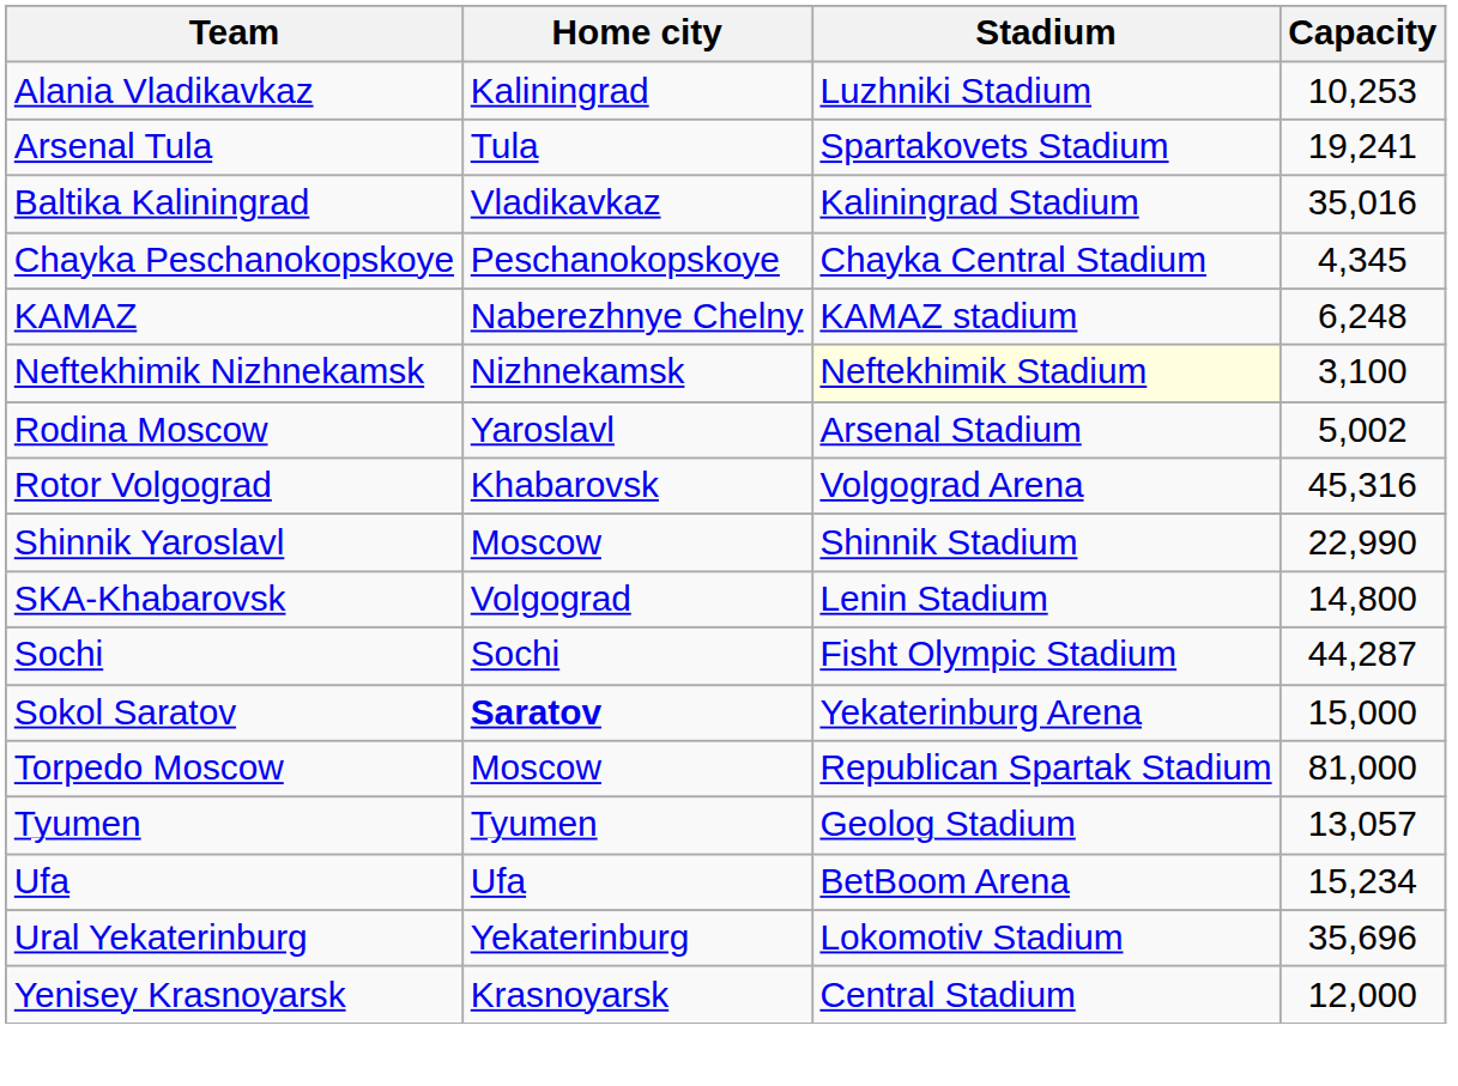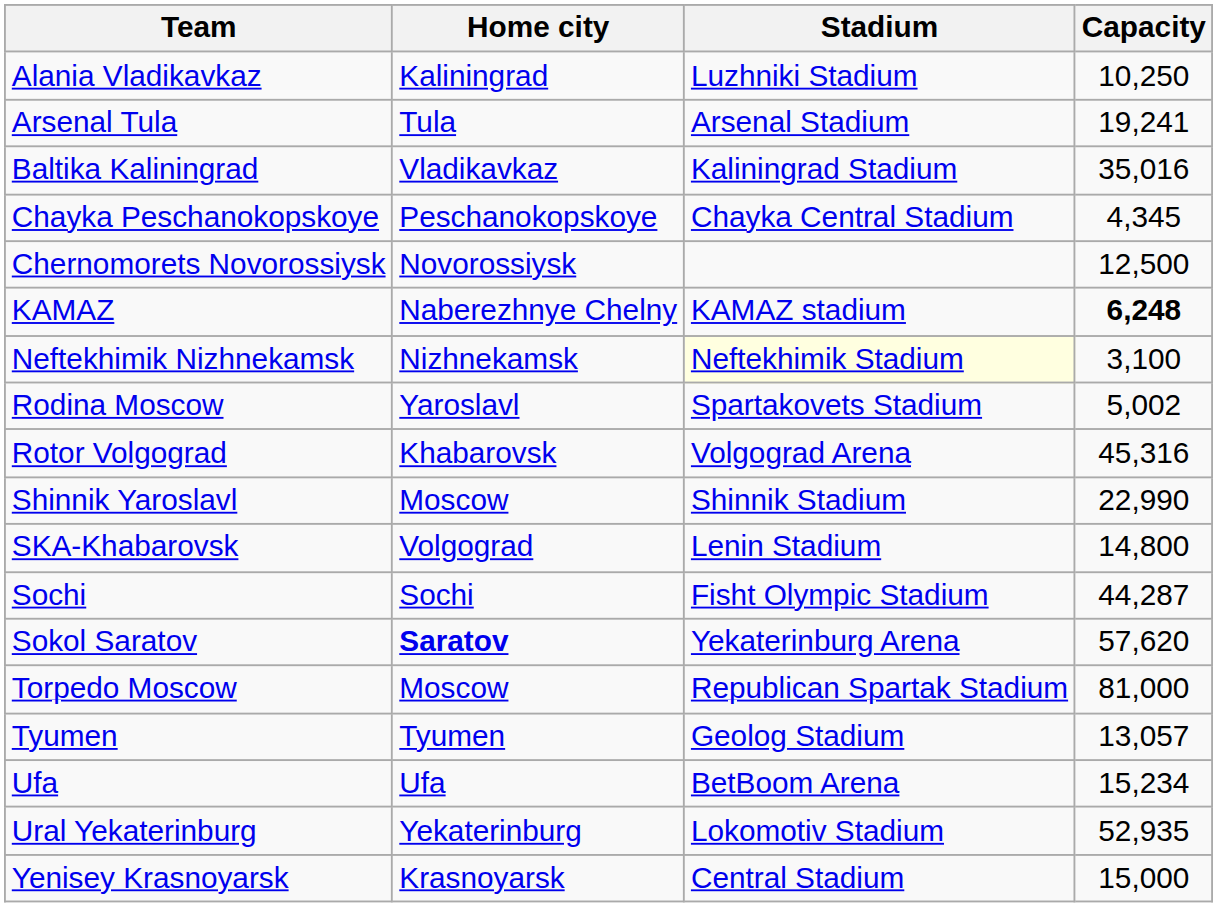Alania Vladikavkaz | Capacity: 10,253 -> 10,250
Arsenal Tula | Stadium: Spartakovets Stadium -> Arsenal Stadium
+ row: Chernomorets Novorossiysk | Novorossiysk | 12,500
KAMAZ | Capacity: normal -> bold
Rodina Moscow | Stadium: Arsenal Stadium -> Spartakovets Stadium
Sokol Saratov | Capacity: 15,000 -> 57,620
Ural Yekaterinburg | Capacity: 35,696 -> 52,935
Yenisey Krasnoyarsk | Capacity: 12,000 -> 15,000
